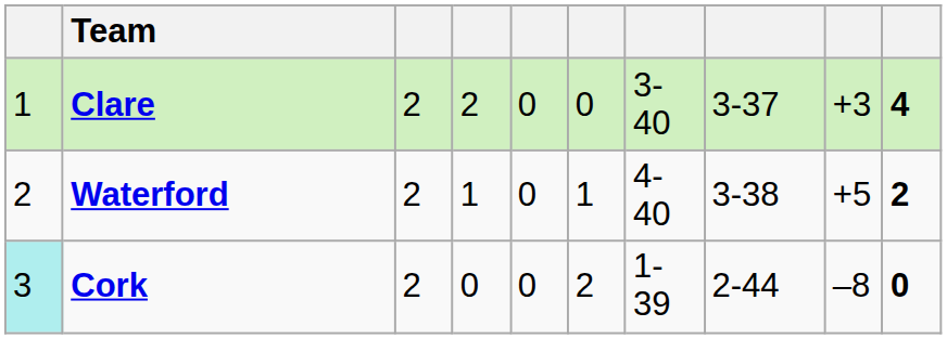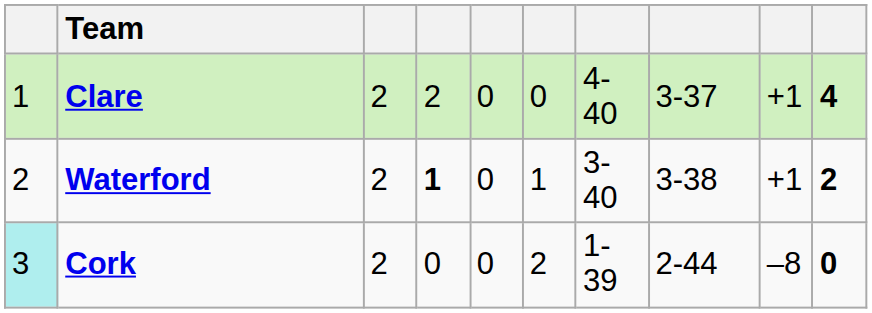Clare | column 7: 3-40 -> 4-40
Clare | column 9: +3 -> +1
Waterford | column 4: normal -> bold
Waterford | column 7: 4-40 -> 3-40
Waterford | column 9: +5 -> +1
